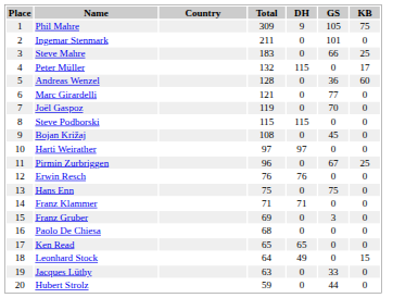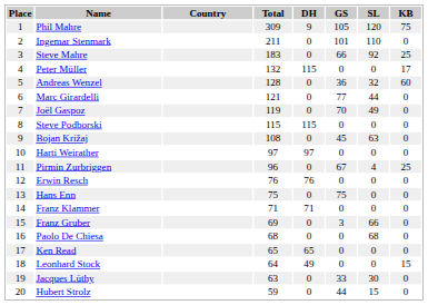+ column: SL | 120 | 110 | 92 | 0 | 32 | 44 | 49 | 0 | 63 | 0 | 4 | 0 | 0 | 0 | 66 | 68 | 0 | 0 | 30 | 15
